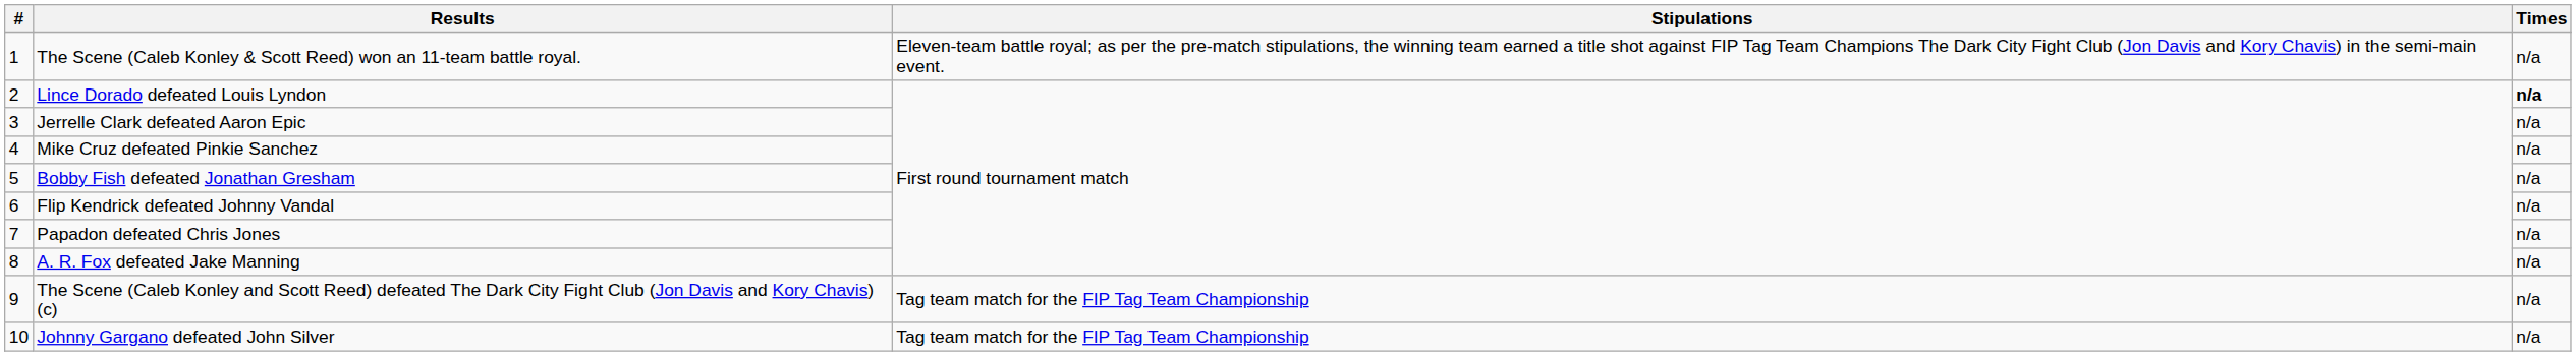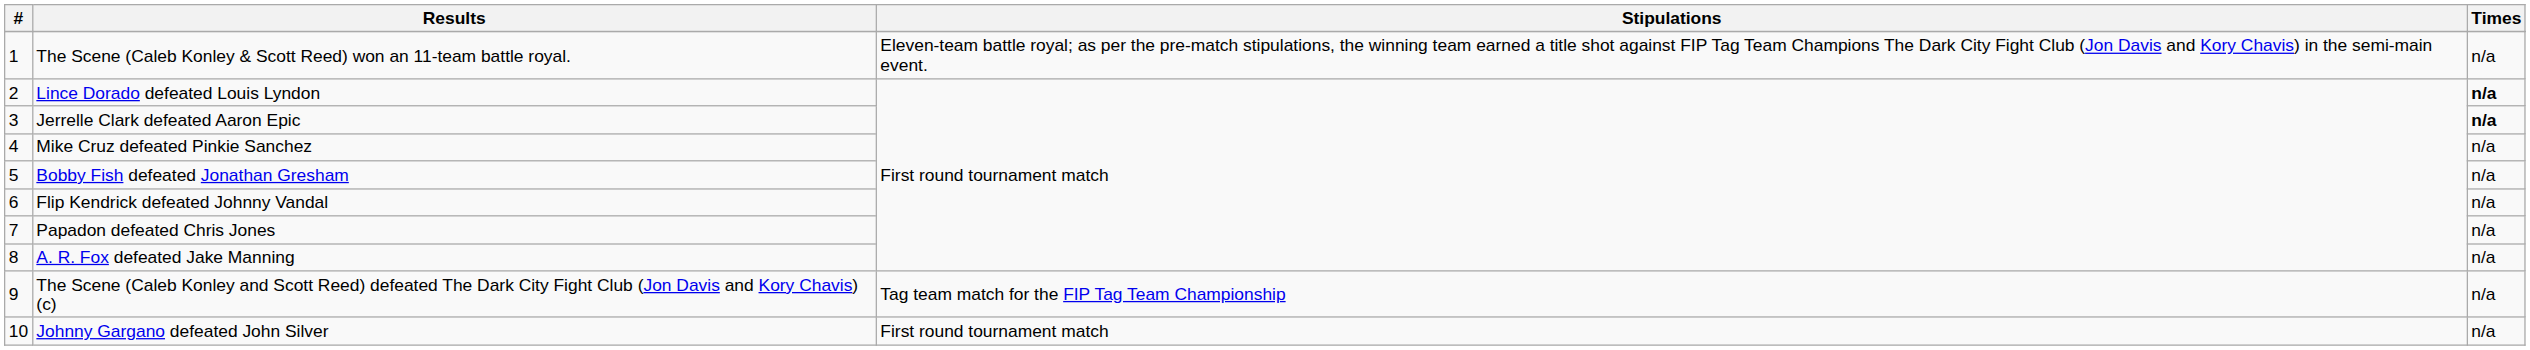Jerrelle Clark defeated Aaron Epic | Times: normal -> bold
Johnny Gargano defeated John Silver | Stipulations: Tag team match for the FIP Tag Team Championship -> First round tournament match
